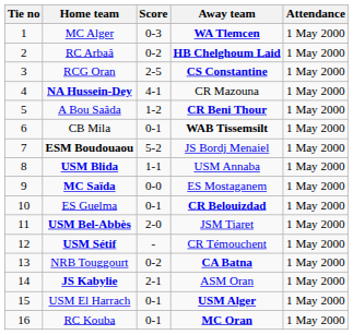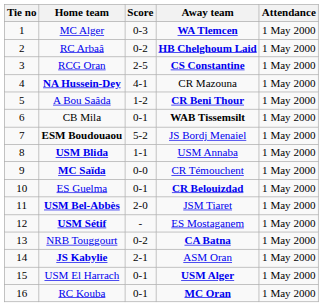MC Saïda | Away team: ES Mostaganem -> CR Témouchent
USM Sétif | Away team: CR Témouchent -> ES Mostaganem
